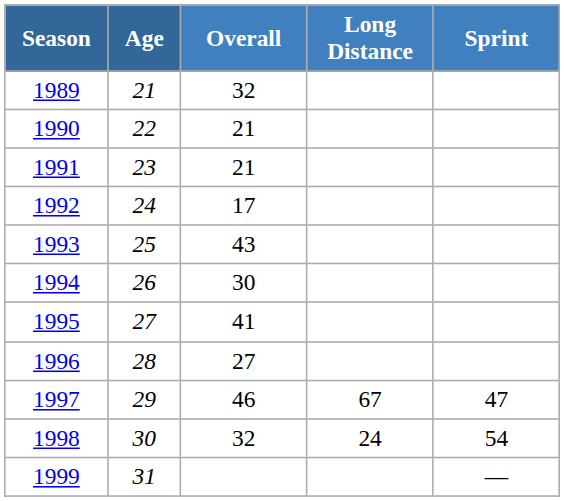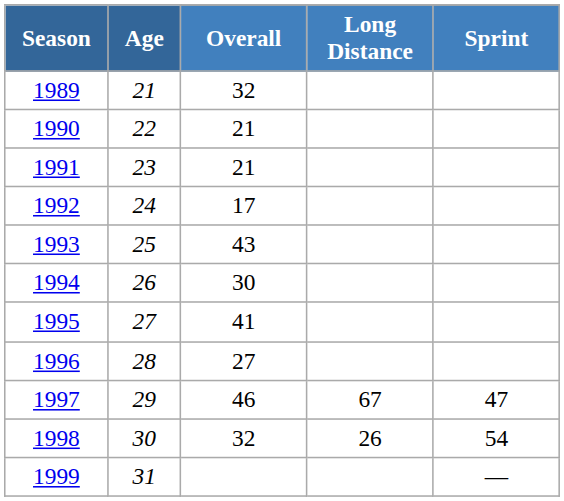1998 | Long Distance: 24 -> 26
